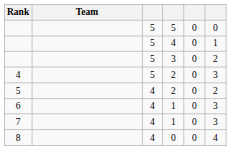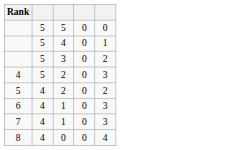- column: Team
